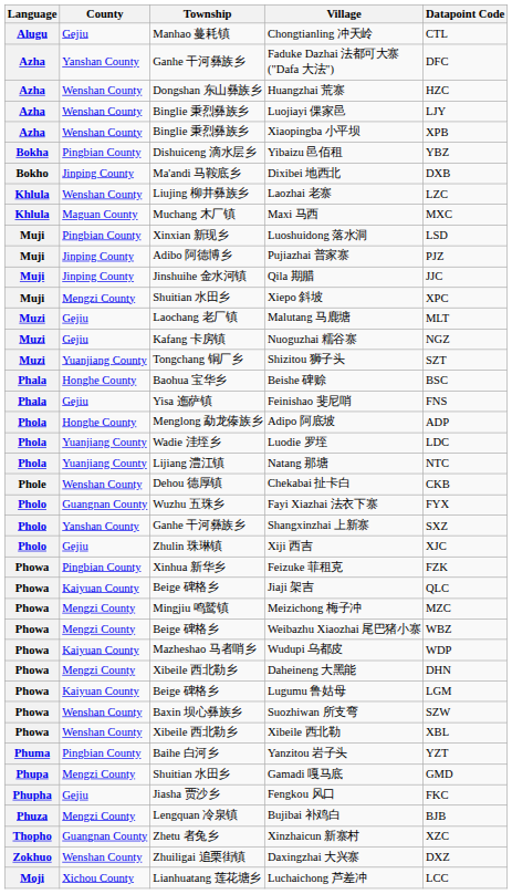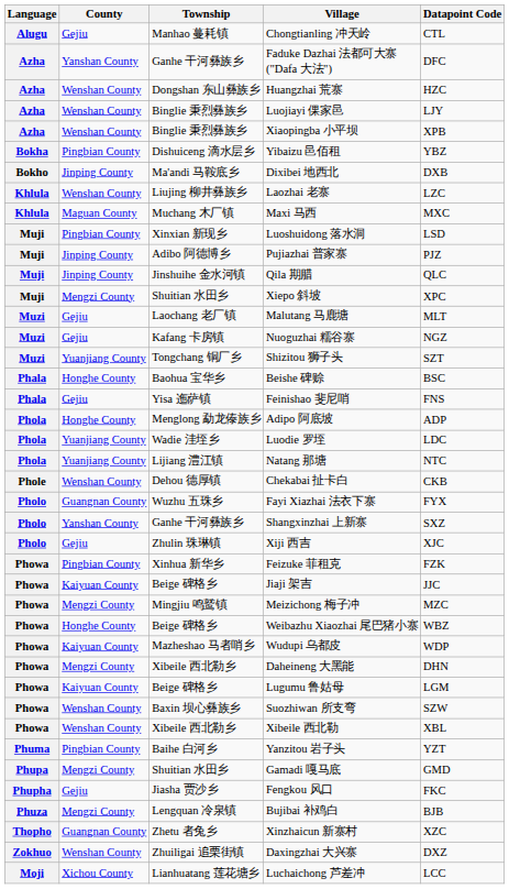Qila 期腊 | Datapoint Code: JJC -> QLC
Jiaji 架吉 | Datapoint Code: QLC -> JJC
Weibazhu Xiaozhai 尾巴猪小寨 | County: Mengzi County -> Honghe County
